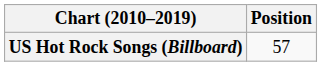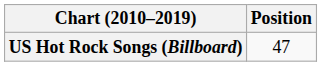US Hot Rock Songs (Billboard) | Position: 57 -> 47
